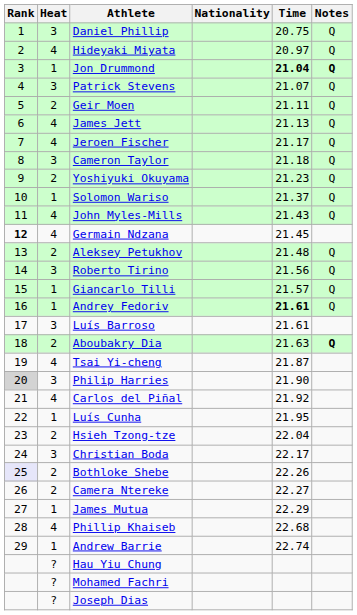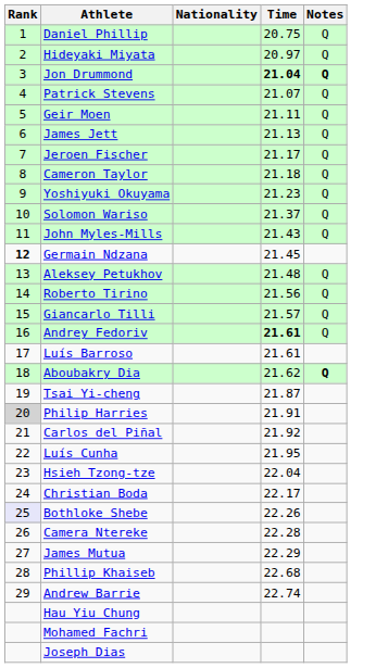- column: Heat | 3 | 4 | 1 | 3 | 2 | 4 | 4 | 3 | 2 | 1 | 4 | 4 | 2 | 3 | 1 | 1 | 3 | 2 | 4 | 3 | 4 | 1 | 2 | 3 | 2 | 2 | 1 | 4 | 1 | ? | ? | ?
Aboubakry Dia | Time: 21.63 -> 21.62
Philip Harries | Time: 21.90 -> 21.91
Camera Ntereke | Time: 22.27 -> 22.28
